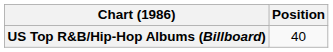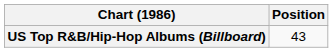US Top R&B/Hip-Hop Albums (Billboard) | Position: 40 -> 43
